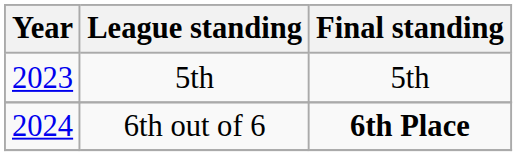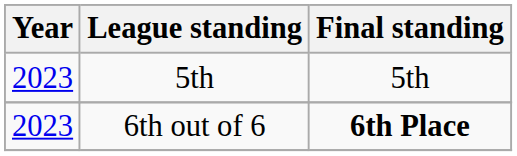6th out of 6 | Year: 2024 -> 2023
